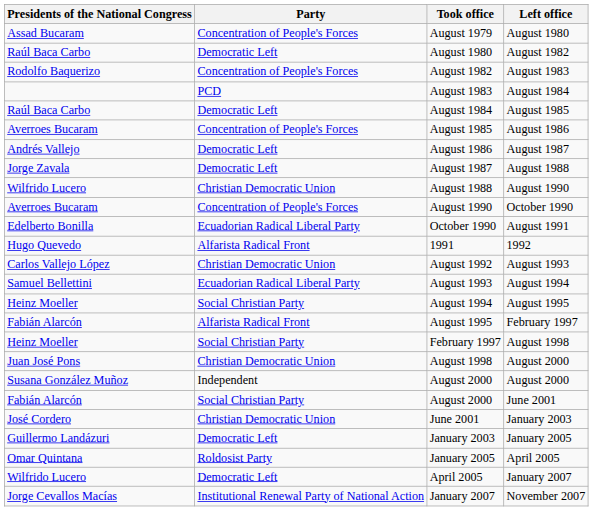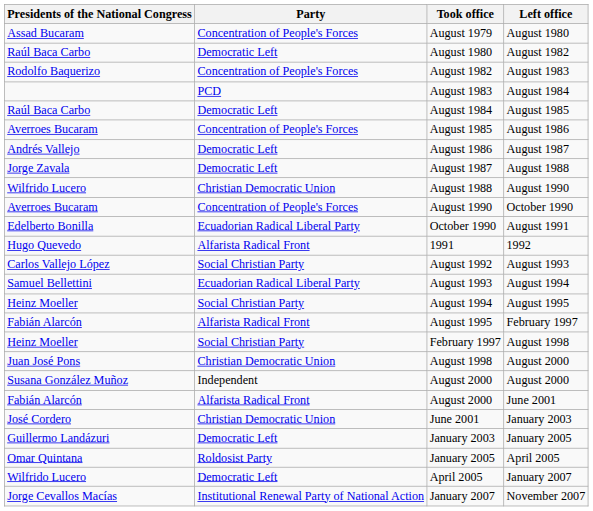August 1992 | Party: Christian Democratic Union -> Social Christian Party
August 2000 / June 2001 | Party: Social Christian Party -> Alfarista Radical Front
